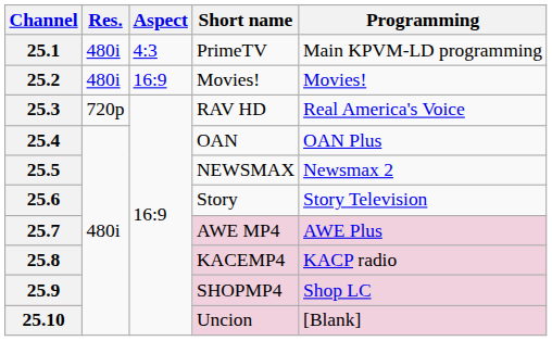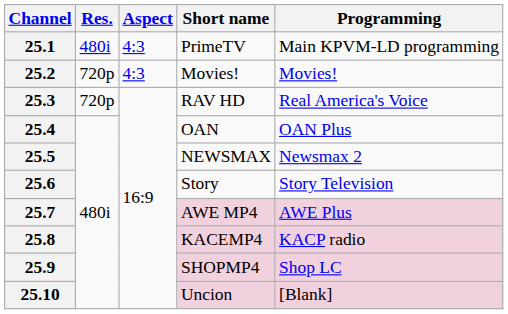25.2 | Res.: 480i -> 720p
25.2 | Aspect: 16:9 -> 4:3
